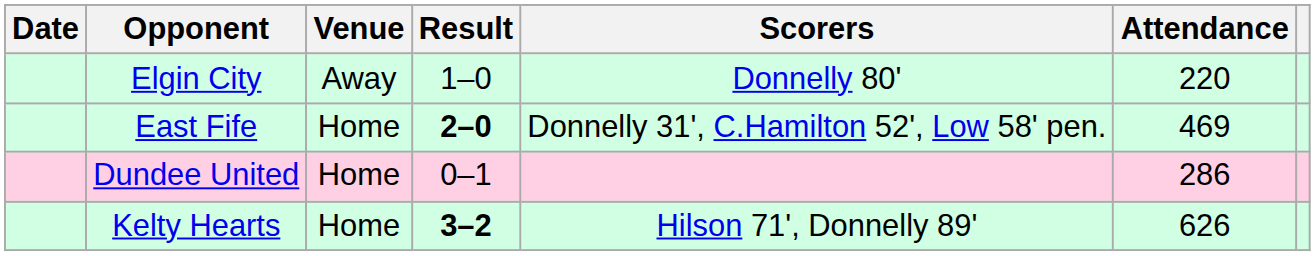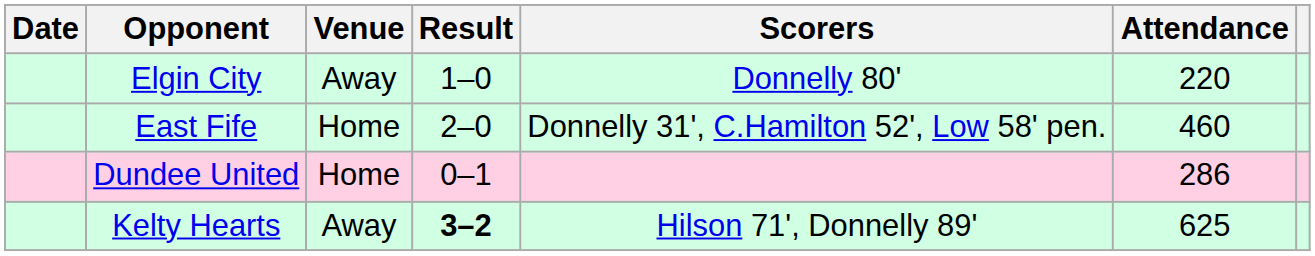East Fife | Result: bold -> normal
East Fife | Attendance: 469 -> 460
Kelty Hearts | Venue: Home -> Away
Kelty Hearts | Attendance: 626 -> 625
